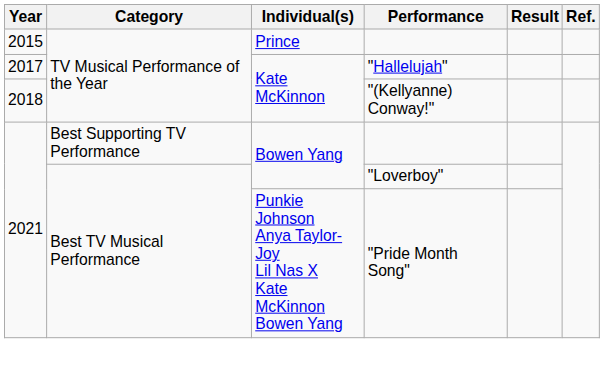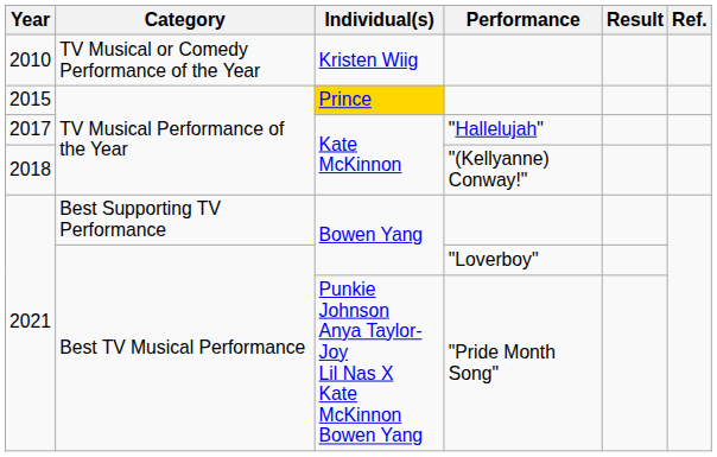+ row: 2010 | TV Musical or Comedy Performance of the Year | Kristen Wiig
2015 | Individual(s): no background -> gold background
